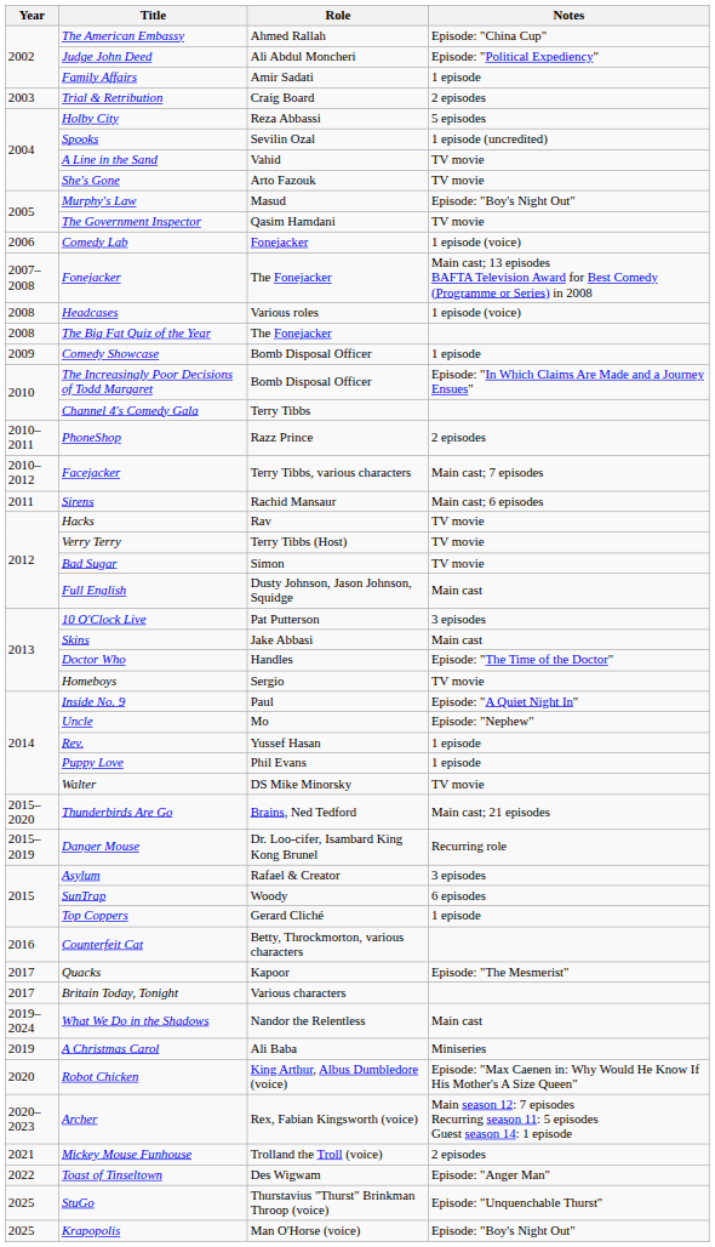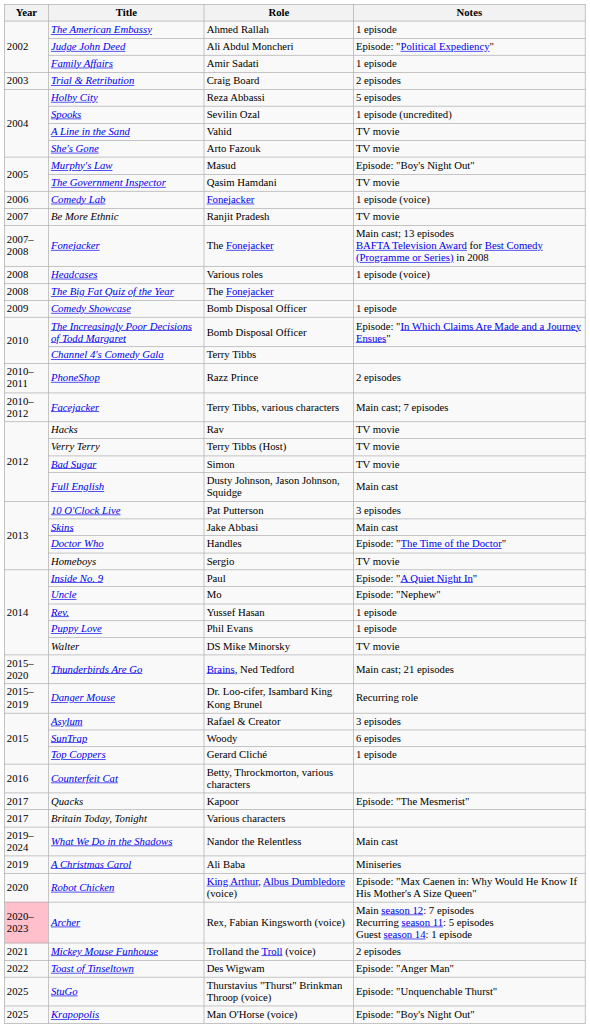The American Embassy | Notes: Episode: "China Cup" -> 1 episode
+ row: 2007 | Be More Ethnic | Ranjit Pradesh | TV movie
- row: 2011 | Sirens | Rachid Mansaur | Main cast; 6 episodes
Archer | Year: no background -> pink background
